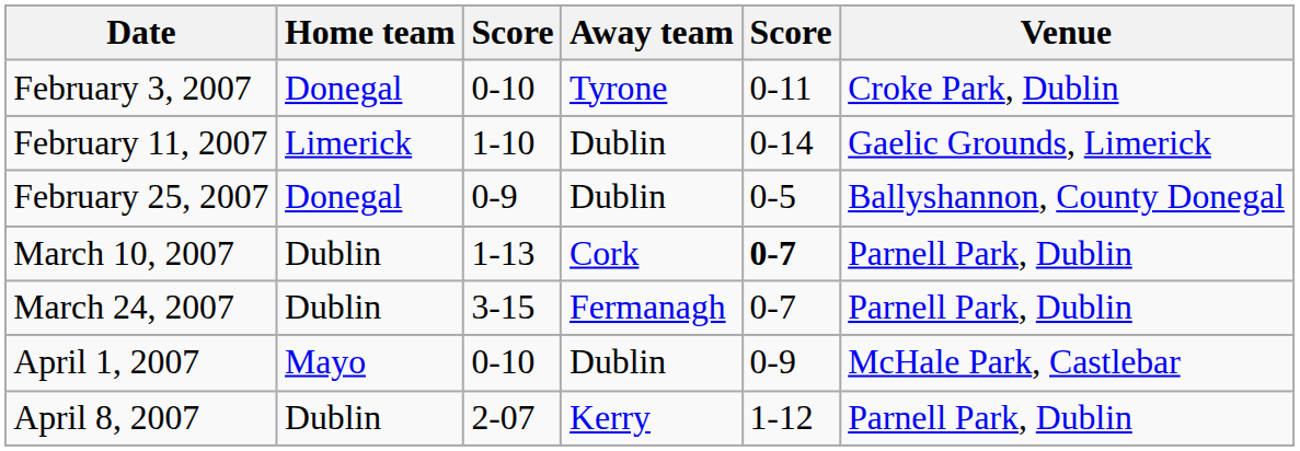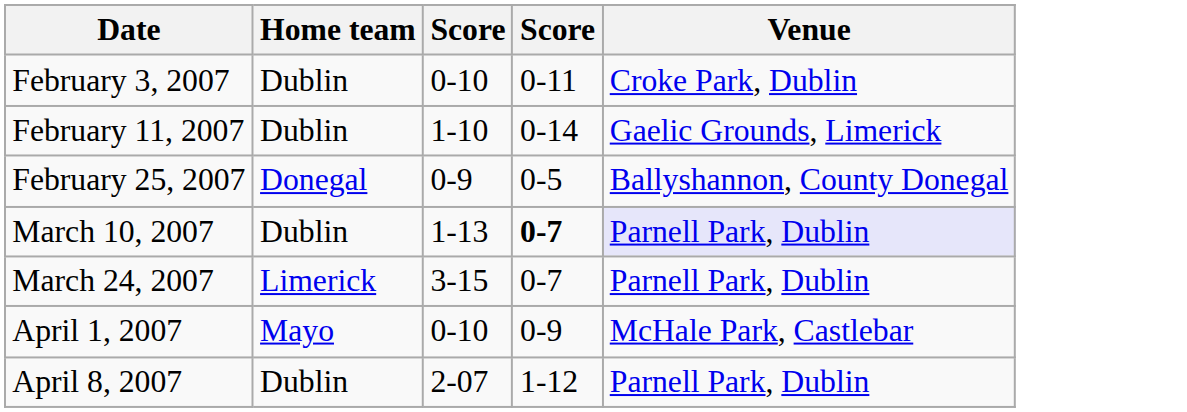- column: Away team | Tyrone | Dublin | Dublin | Cork | Fermanagh | Dublin | Kerry
February 3, 2007 | Home team: Donegal -> Dublin
February 11, 2007 | Home team: Limerick -> Dublin
March 10, 2007 | Venue: no background -> lavender background
March 24, 2007 | Home team: Dublin -> Limerick
